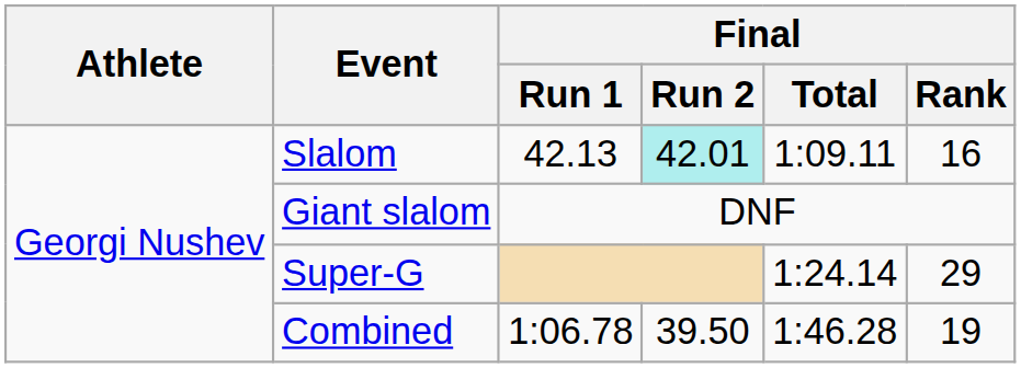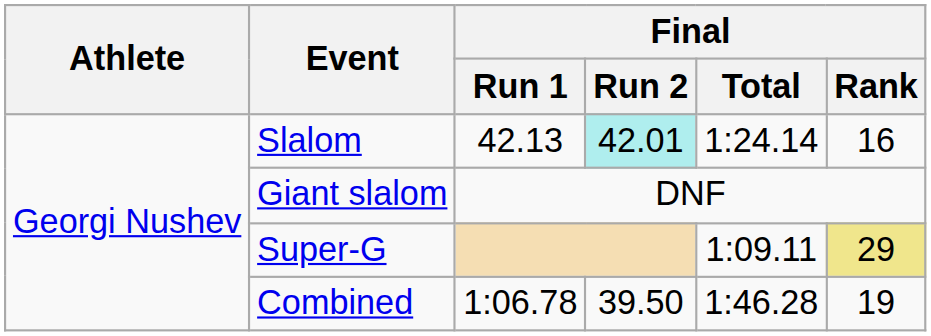Slalom | Final / Total: 1:09.11 -> 1:24.14
Super-G | Final / Total: 1:24.14 -> 1:09.11
Super-G | Final / Rank: no background -> khaki background
